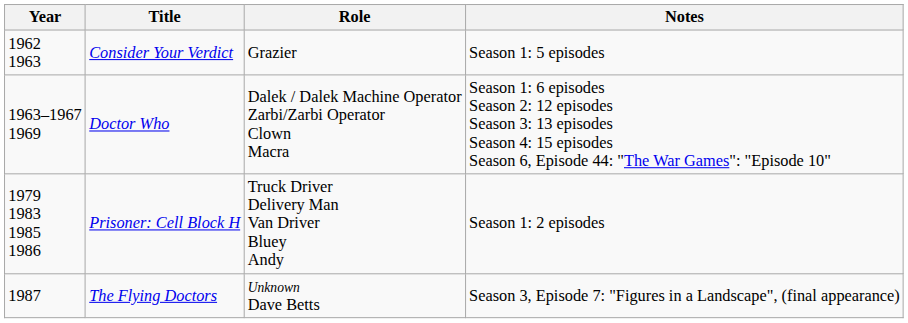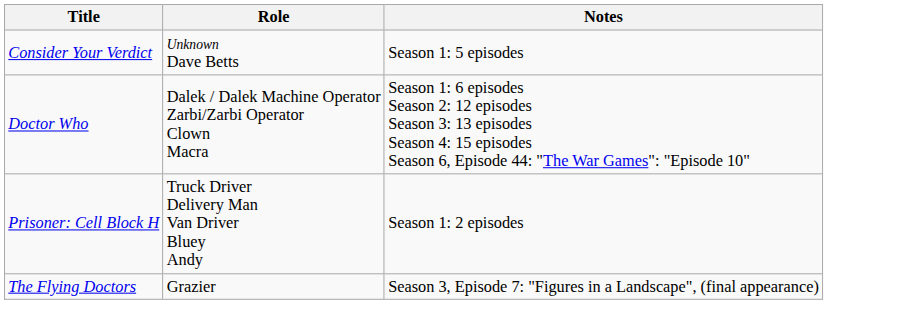- column: Year | 1962 1963 | 1963–1967 1969 | 1979 1983 1985 1986 | 1987
Consider Your Verdict | Role: Grazier -> Unknown Dave Betts
The Flying Doctors | Role: Unknown Dave Betts -> Grazier
